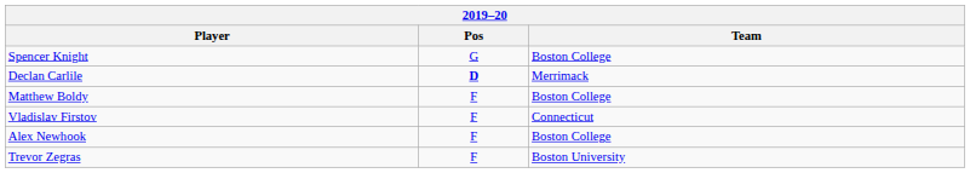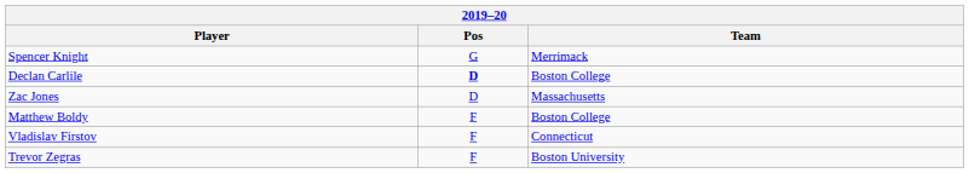Spencer Knight | Team: Boston College -> Merrimack
Declan Carlile | Team: Merrimack -> Boston College
+ row: Zac Jones | D | Massachusetts
- row: Alex Newhook | F | Boston College
